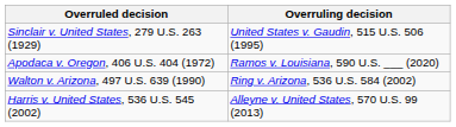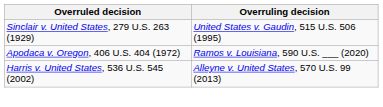- row: Walton v. Arizona, 497 U.S. 639 (1990) | Ring v. Arizona, 536 U.S. 584 (2002)
